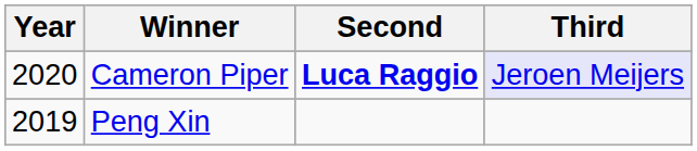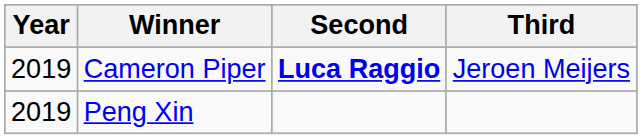Cameron Piper | Year: 2020 -> 2019
Cameron Piper | Third: lavender background -> no background
